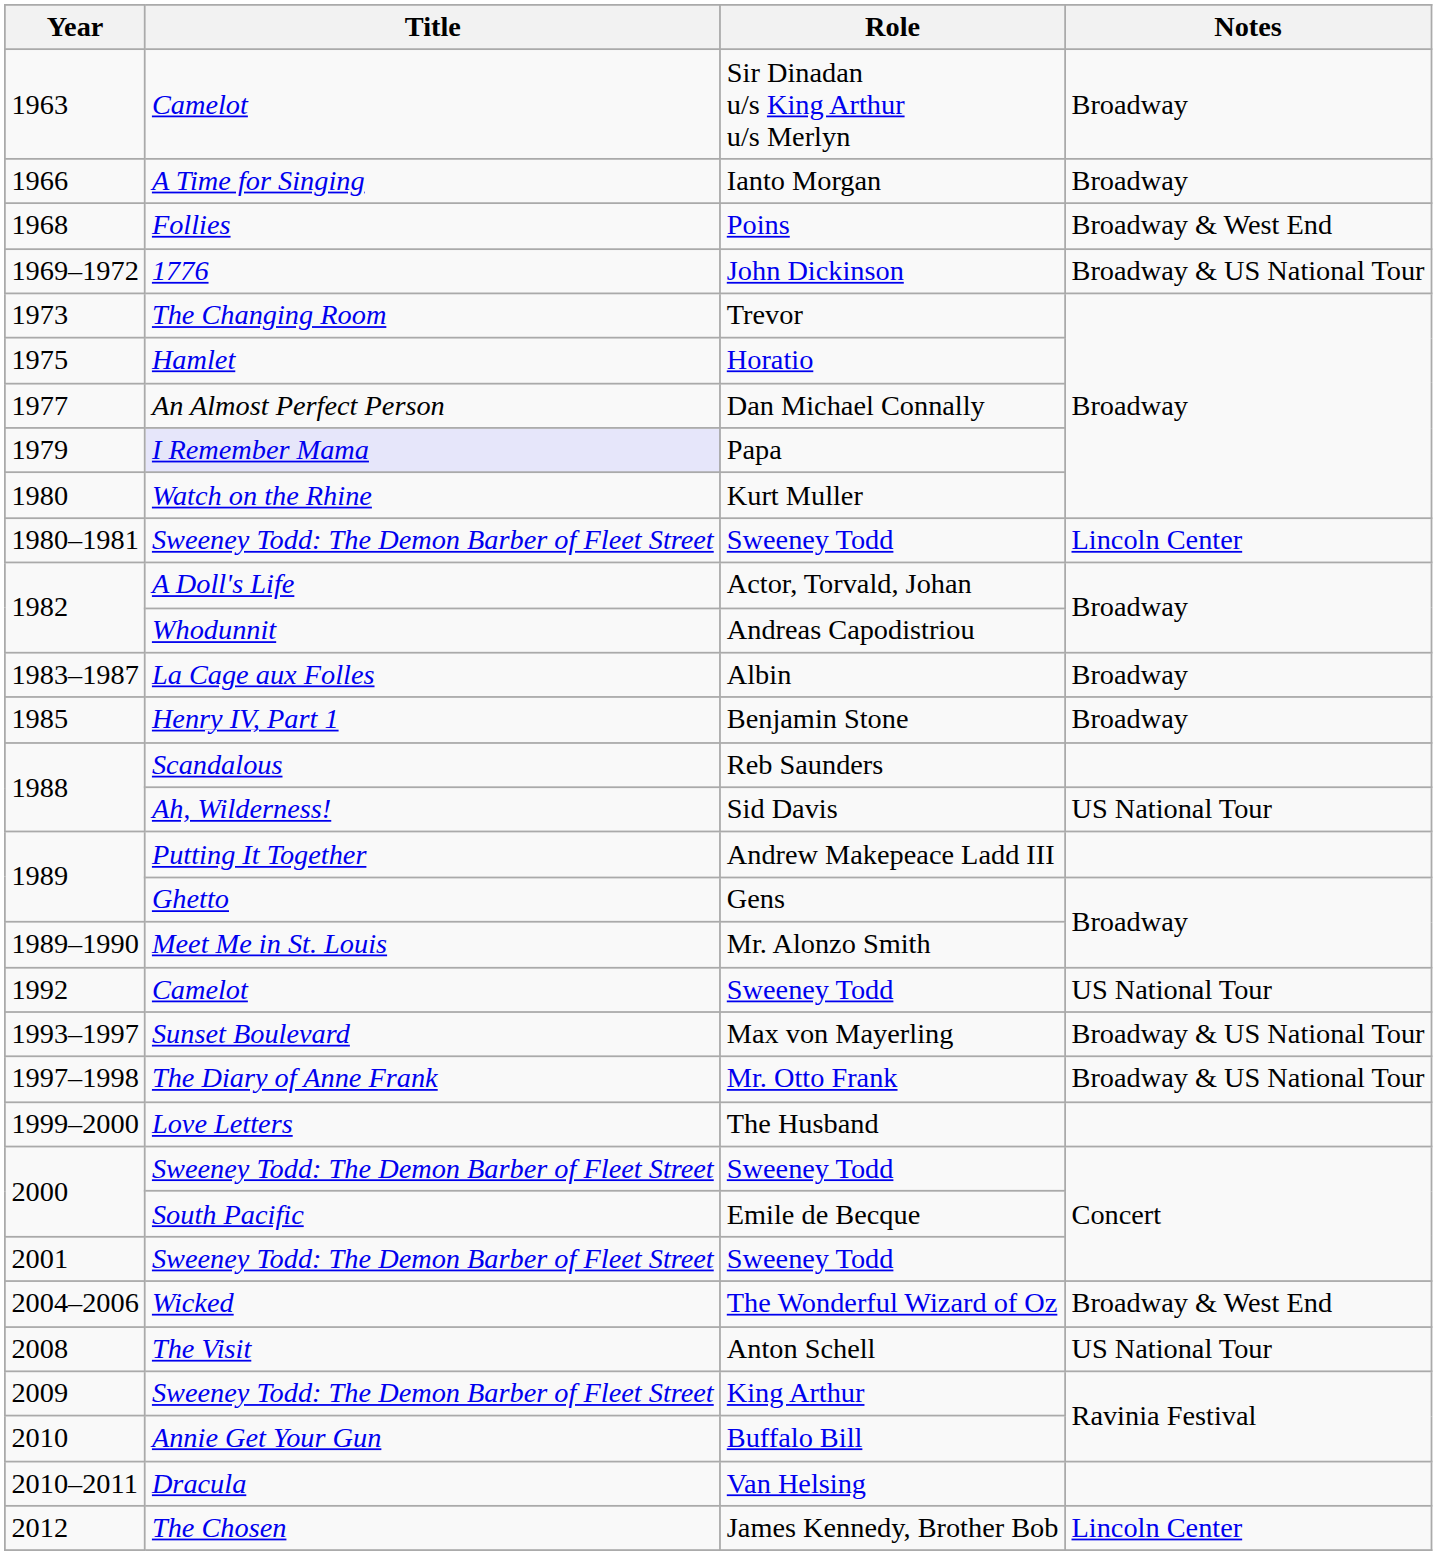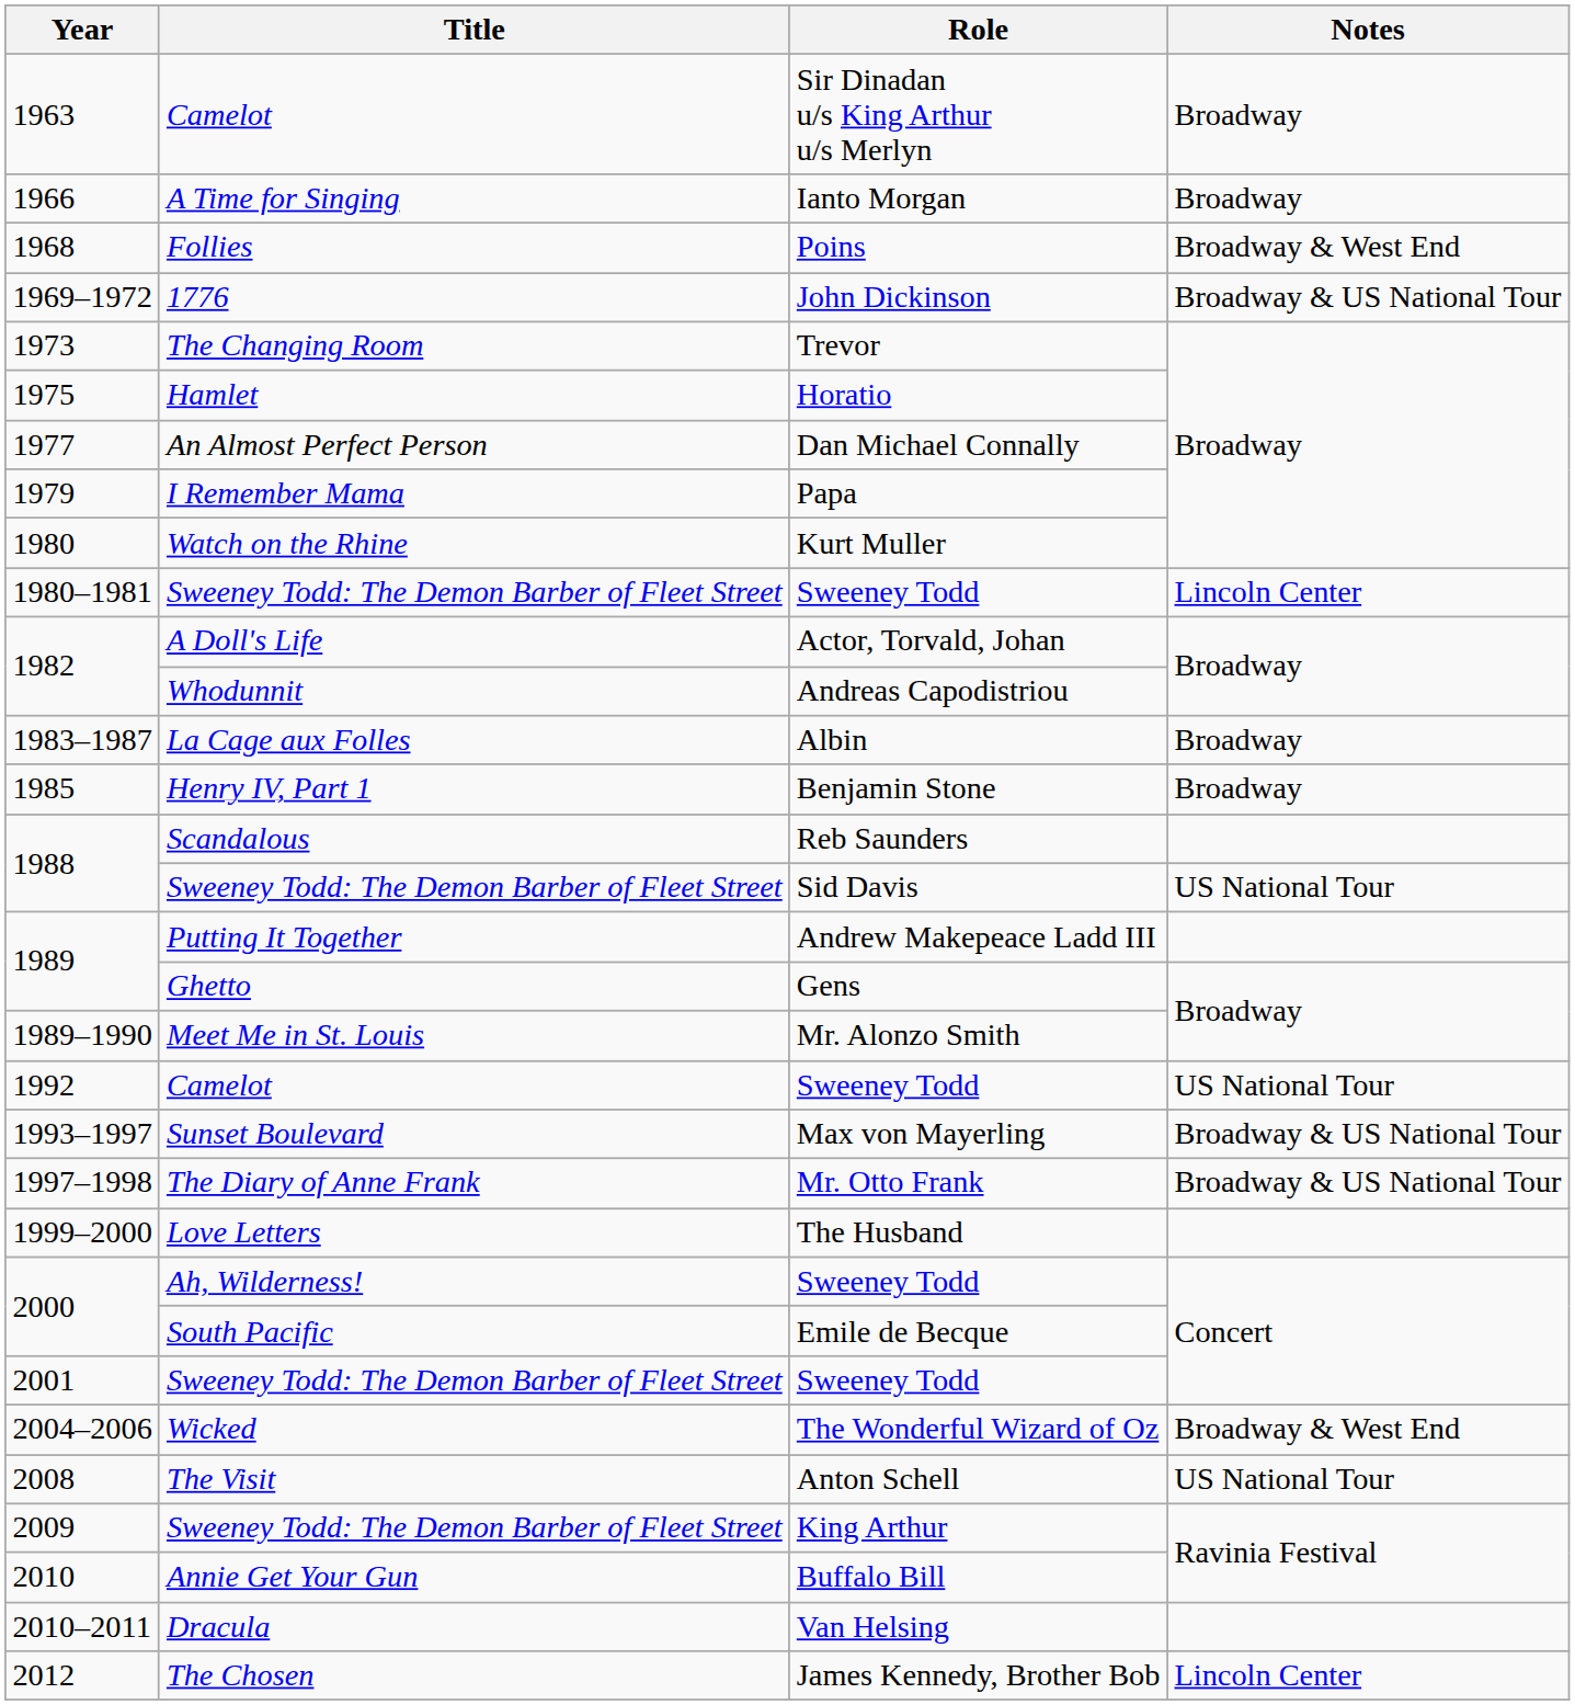Papa | Title: lavender background -> no background
Sid Davis | Title: Ah, Wilderness! -> Sweeney Todd: The Demon Barber of Fleet Street
2000 / Sweeney Todd | Title: Sweeney Todd: The Demon Barber of Fleet Street -> Ah, Wilderness!
